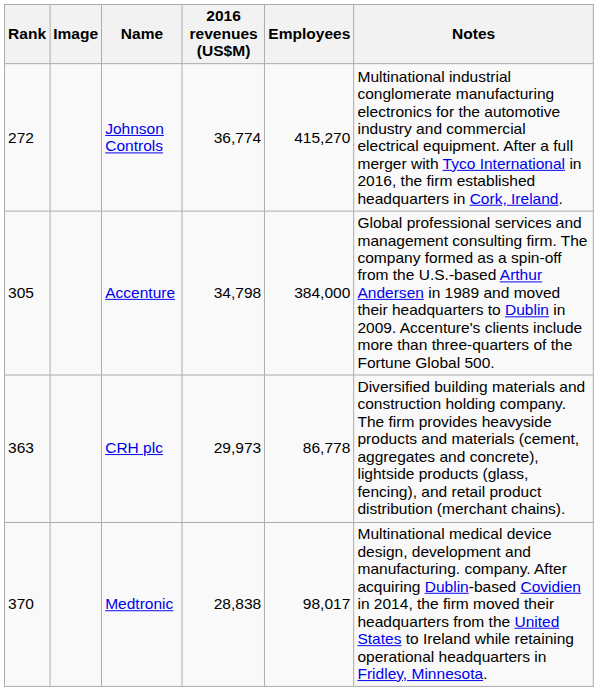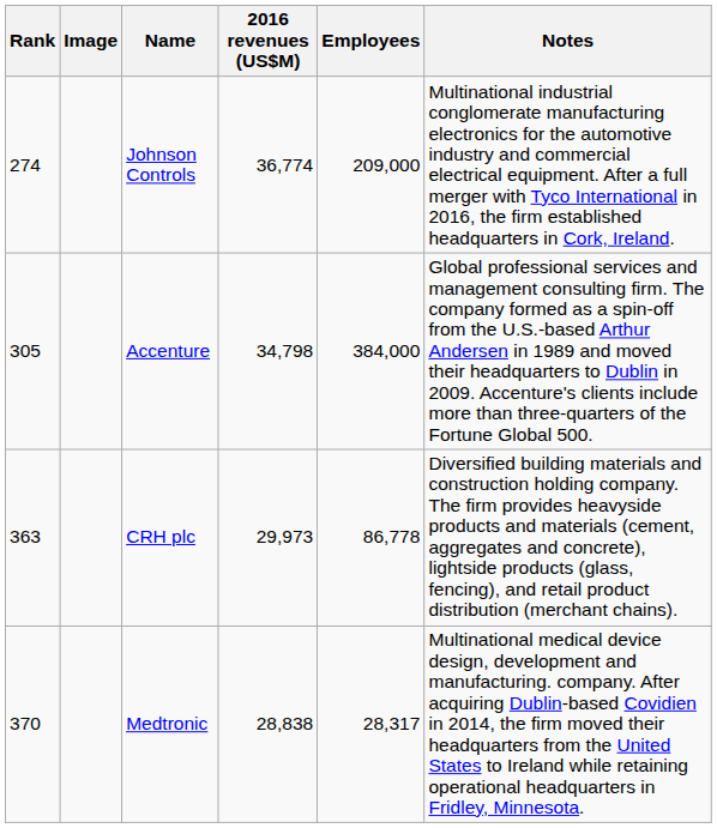Johnson Controls | Rank: 272 -> 274
Johnson Controls | Employees: 415,270 -> 209,000
Medtronic | Employees: 98,017 -> 28,317
